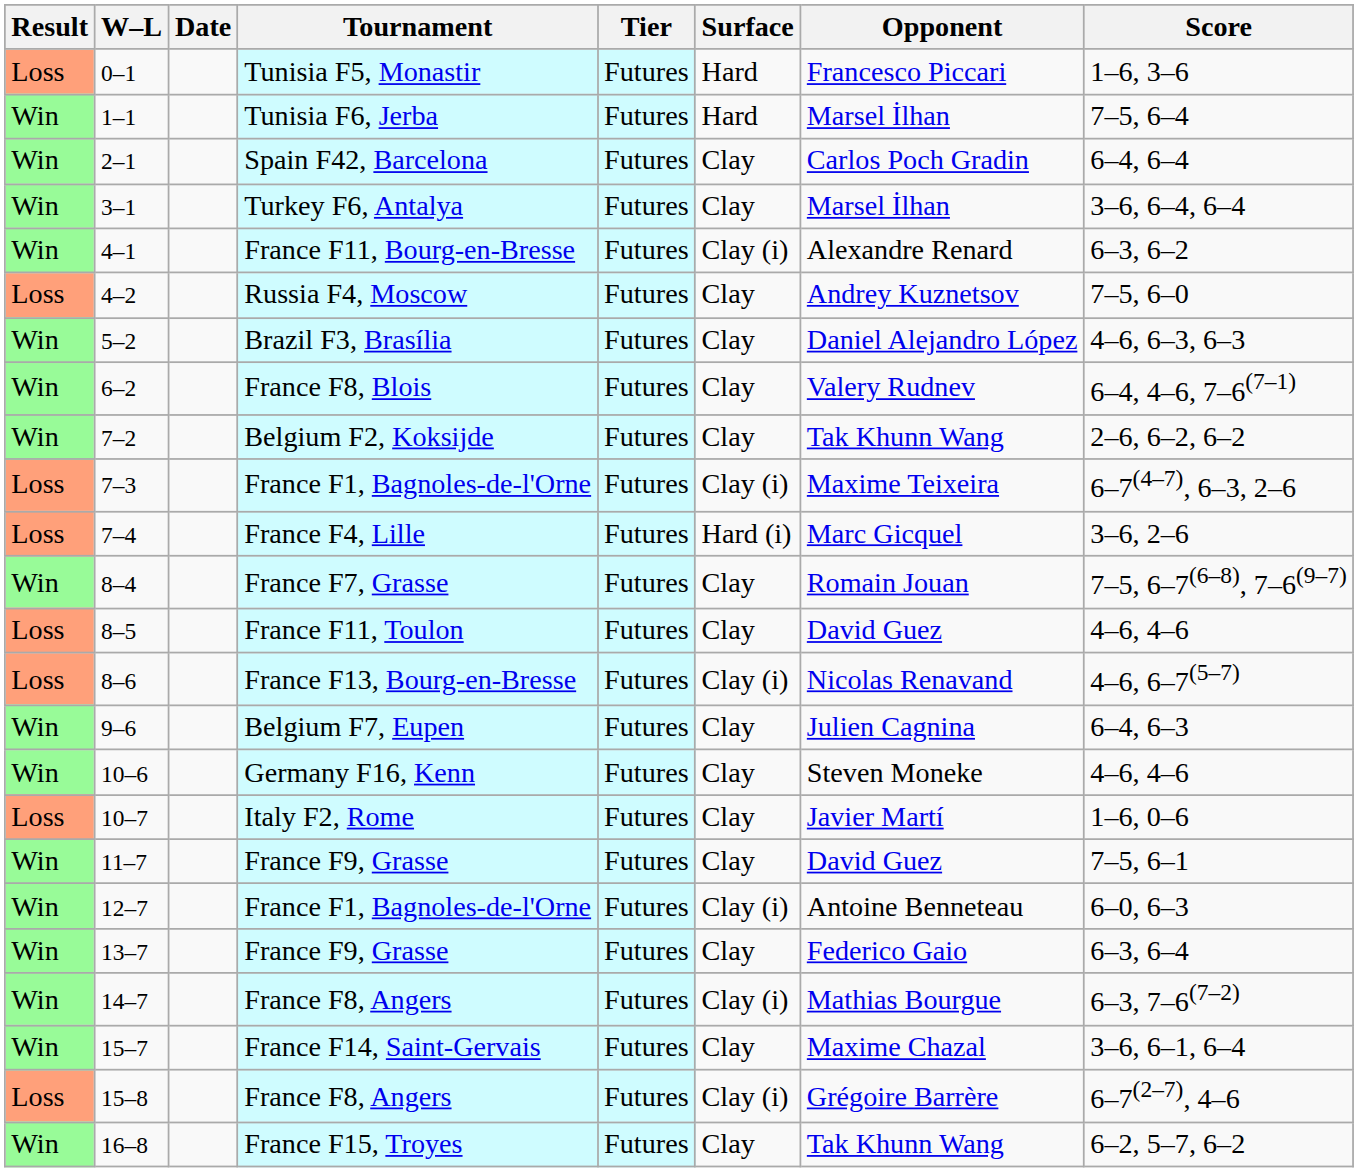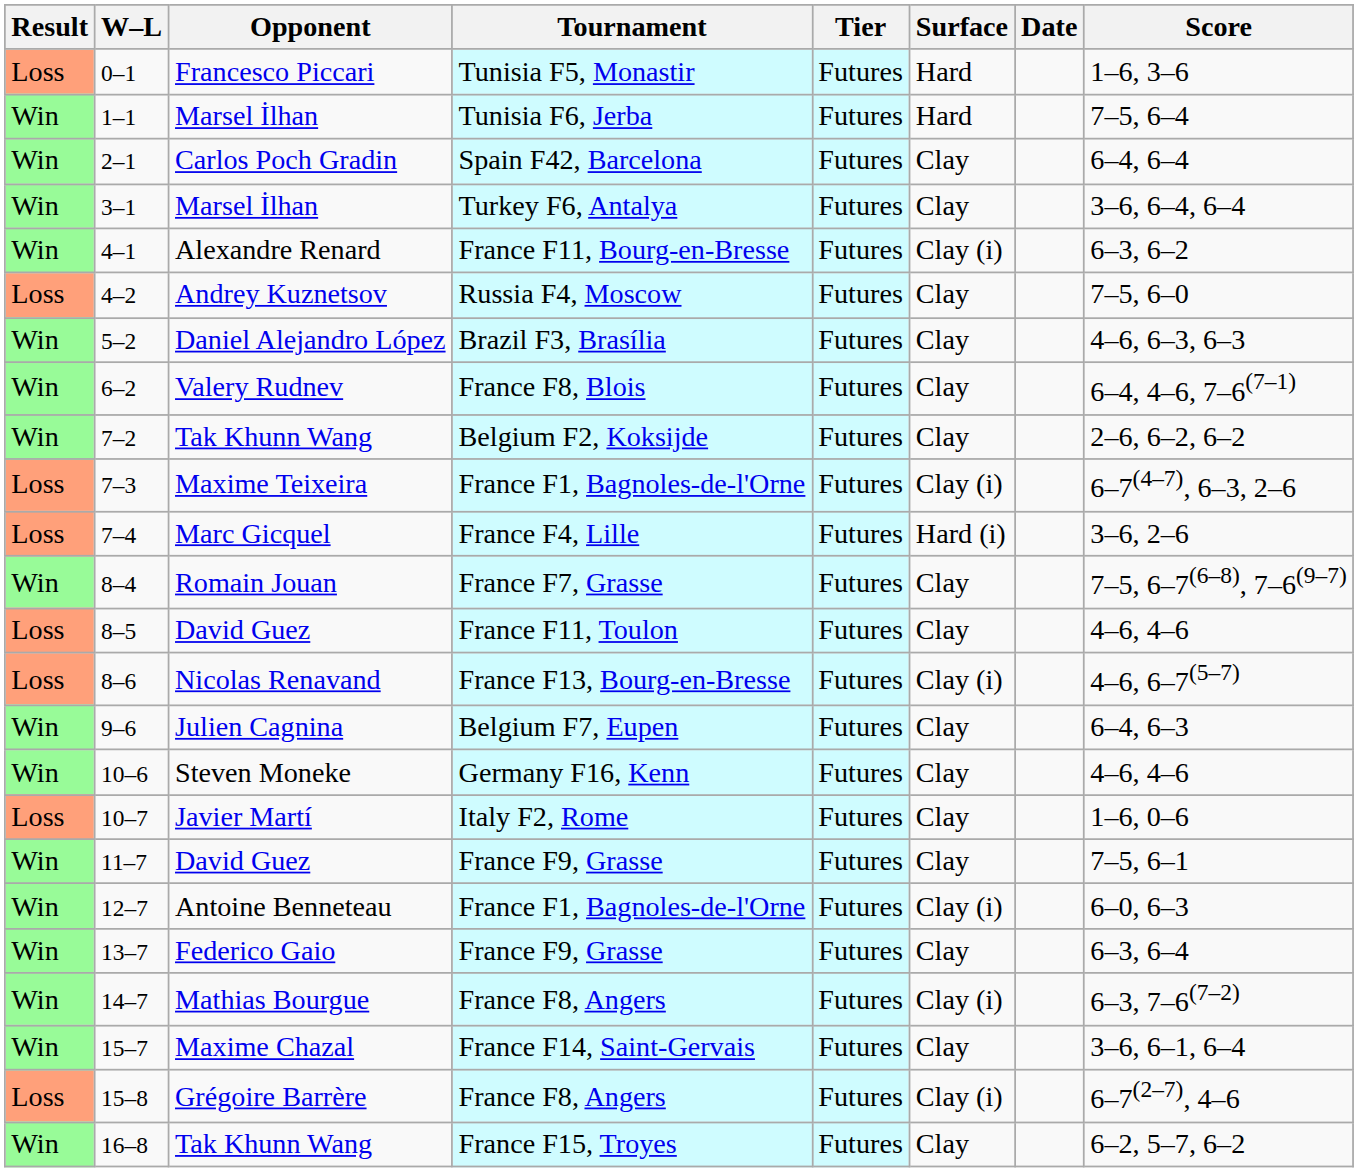columns swapped: Date <-> Opponent
